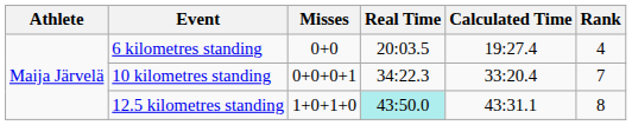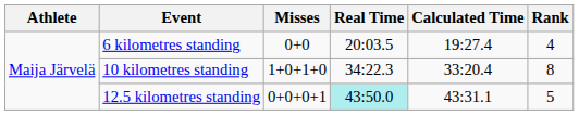10 kilometres standing | Misses: 0+0+0+1 -> 1+0+1+0
10 kilometres standing | Rank: 7 -> 8
12.5 kilometres standing | Misses: 1+0+1+0 -> 0+0+0+1
12.5 kilometres standing | Rank: 8 -> 5
